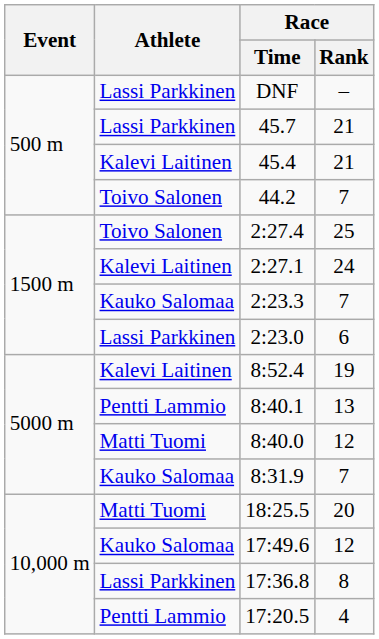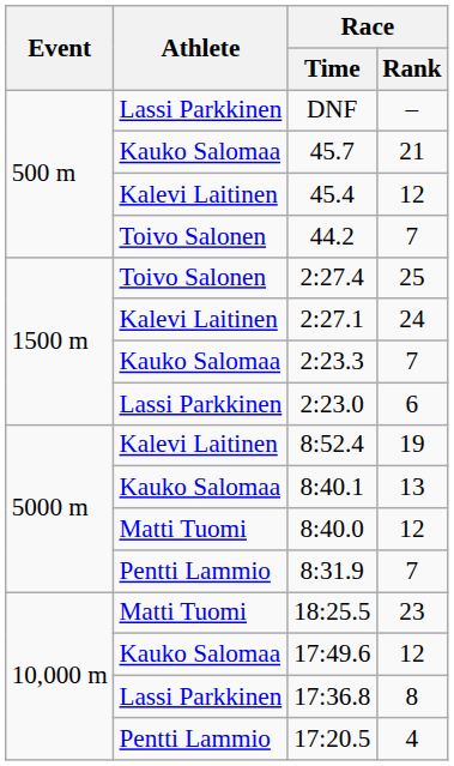45.7 | Athlete: Lassi Parkkinen -> Kauko Salomaa
45.4 | Race / Rank: 21 -> 12
8:40.1 | Athlete: Pentti Lammio -> Kauko Salomaa
8:31.9 | Athlete: Kauko Salomaa -> Pentti Lammio
18:25.5 | Race / Rank: 20 -> 23
